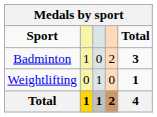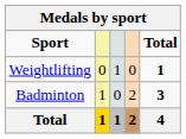rows swapped: Badminton <-> Weightlifting
